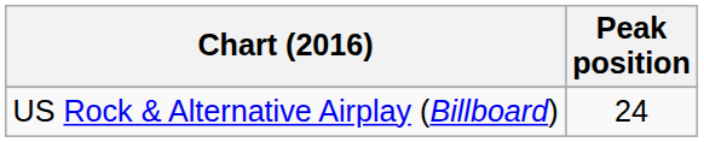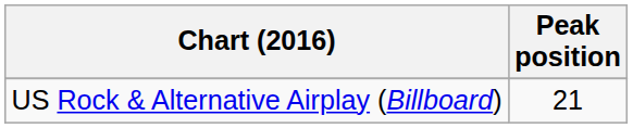US Rock & Alternative Airplay (Billboard) | Peak position: 24 -> 21
